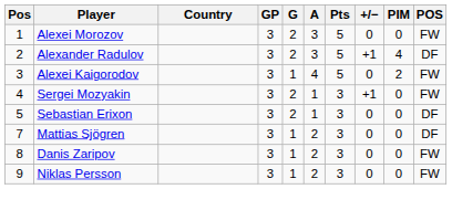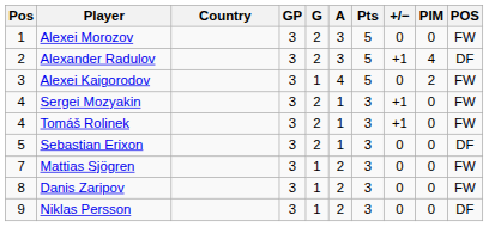+ row: 4 | Tomáš Rolinek | 3 | 2 | 1 | 3 | +1 | 0 | FW
Mattias Sjögren | POS: DF -> FW
Niklas Persson | POS: FW -> DF
